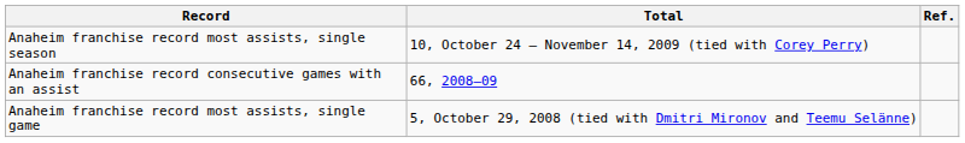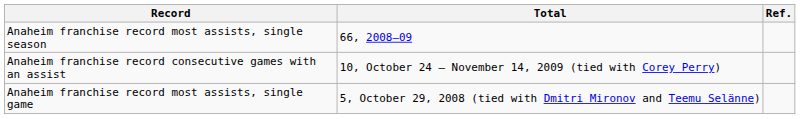Anaheim franchise record most assists, single season | Total: 10, October 24 – November 14, 2009 (tied with Corey Perry) -> 66, 2008–09
Anaheim franchise record consecutive games with an assist | Total: 66, 2008–09 -> 10, October 24 – November 14, 2009 (tied with Corey Perry)
